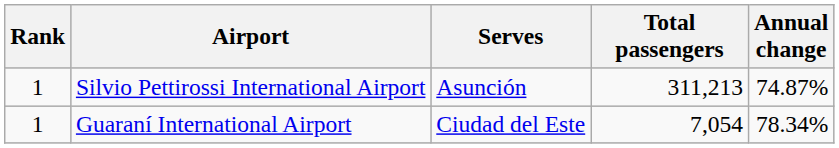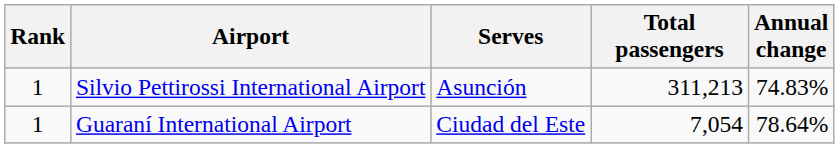Silvio Pettirossi International Airport | Annual change: 74.87% -> 74.83%
Guaraní International Airport | Annual change: 78.34% -> 78.64%
